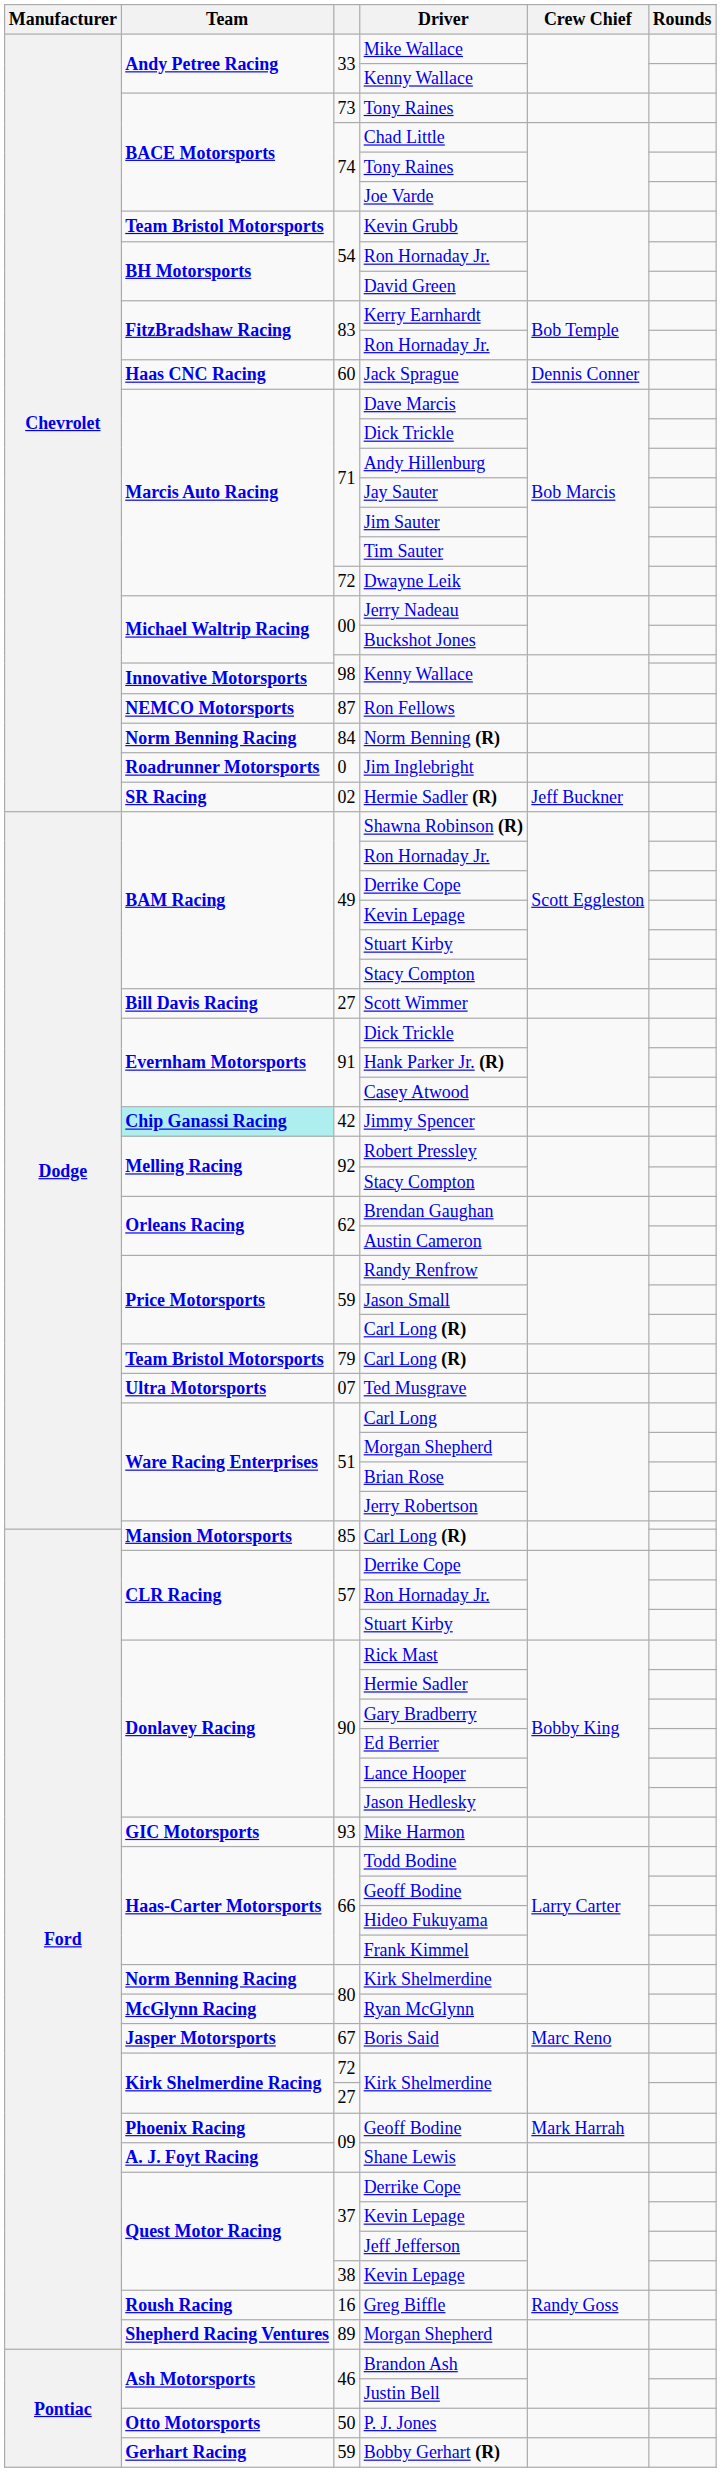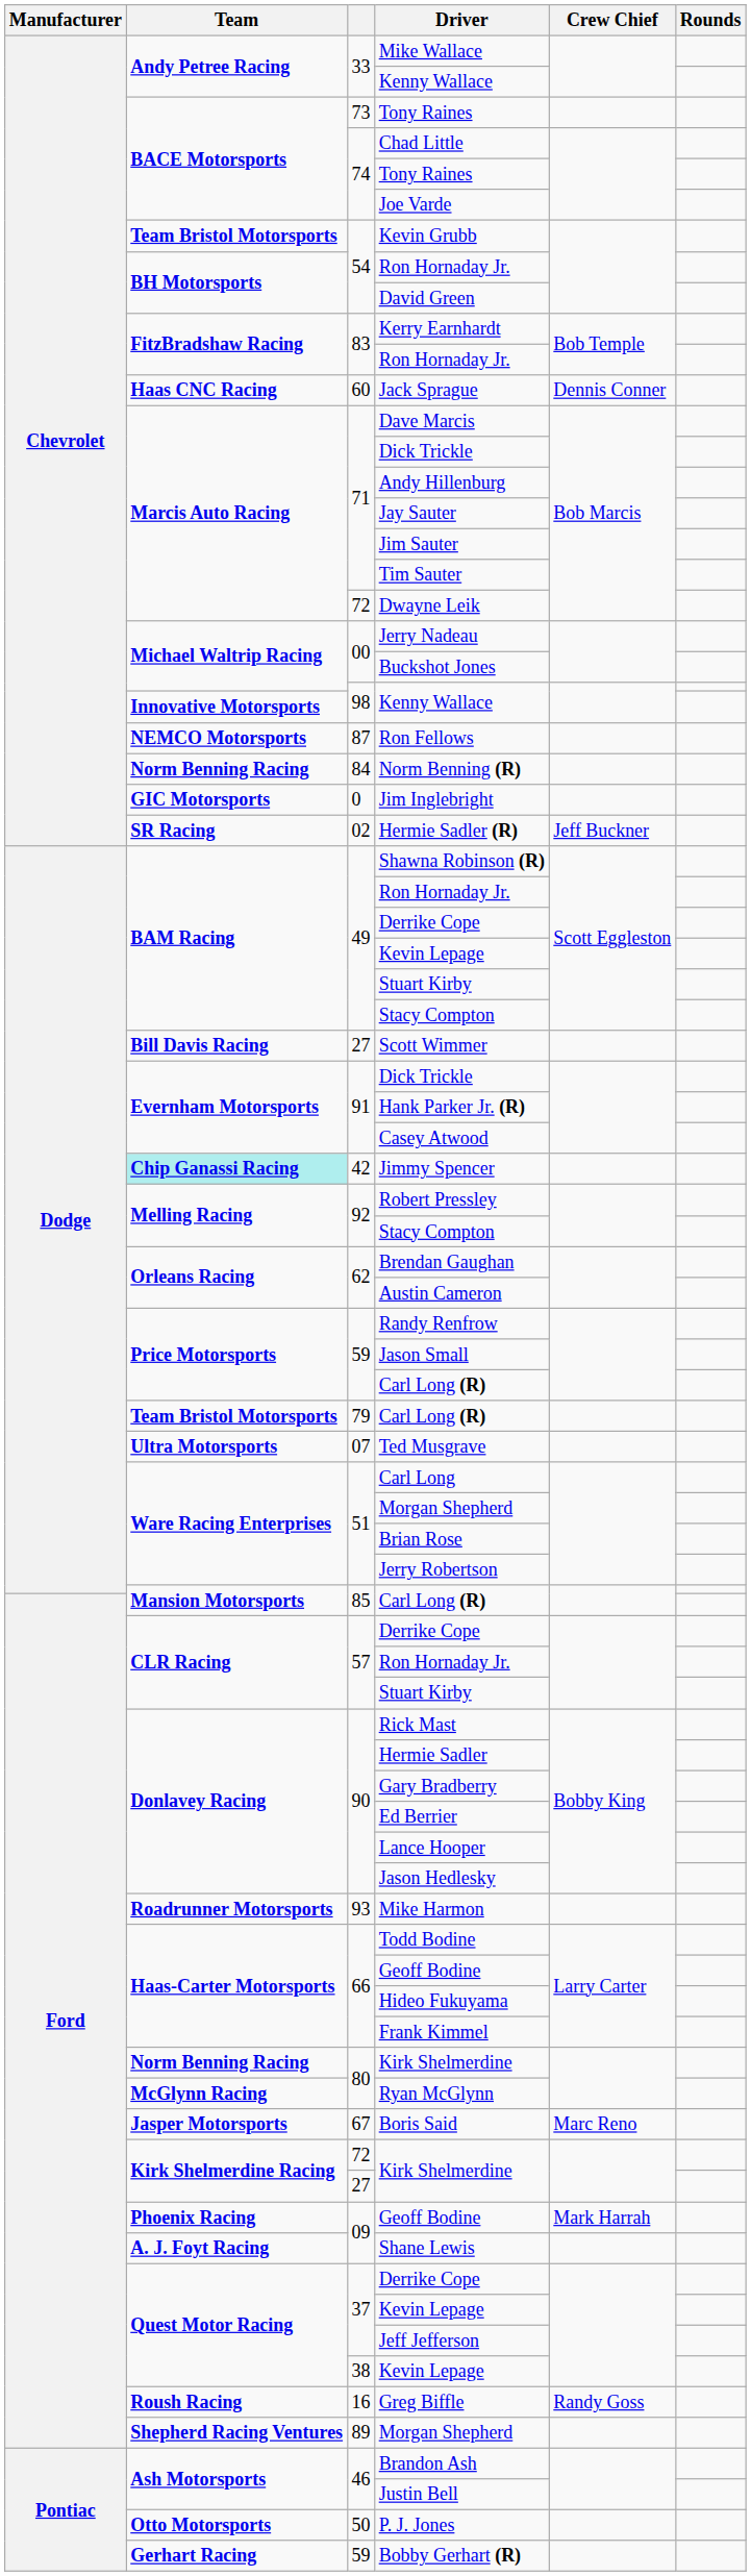Jim Inglebright | Team: Roadrunner Motorsports -> GIC Motorsports
Mike Harmon | Team: GIC Motorsports -> Roadrunner Motorsports
